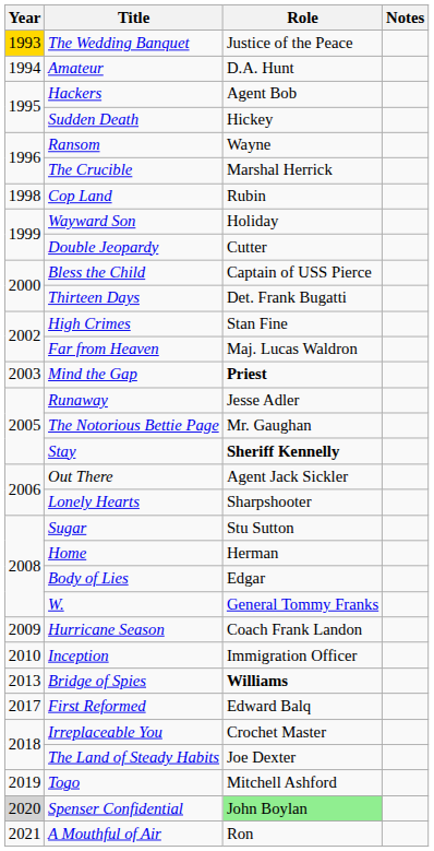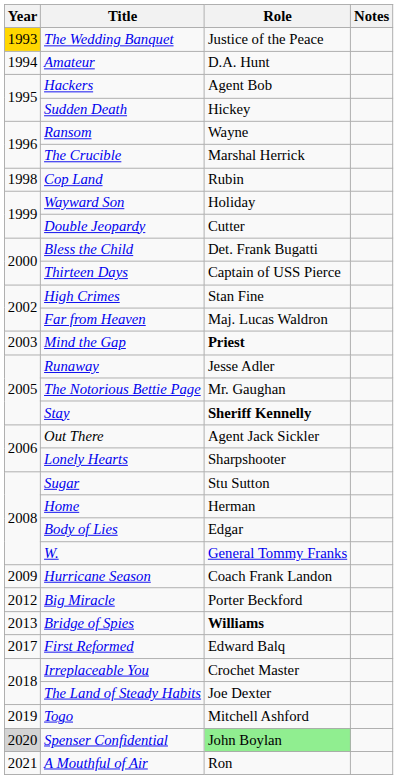Bless the Child | Role: Captain of USS Pierce -> Det. Frank Bugatti
Thirteen Days | Role: Det. Frank Bugatti -> Captain of USS Pierce
- row: 2010 | Inception | Immigration Officer
+ row: 2012 | Big Miracle | Porter Beckford
